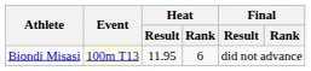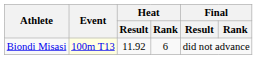Biondi Misasi | Heat / Result: 11.95 -> 11.92
